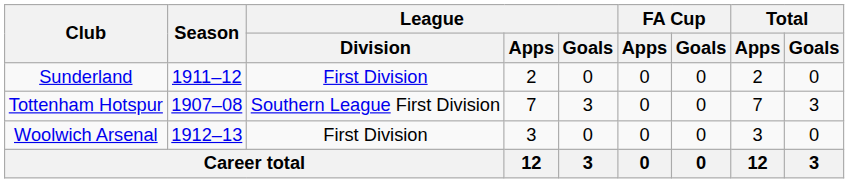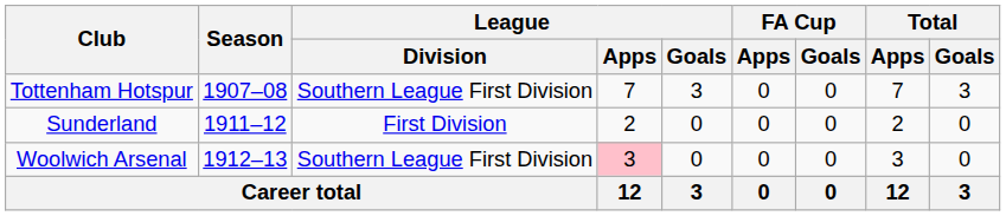rows swapped: Tottenham Hotspur <-> Sunderland
Woolwich Arsenal | League / Division: First Division -> Southern League First Division
Woolwich Arsenal | League / Apps: no background -> pink background
